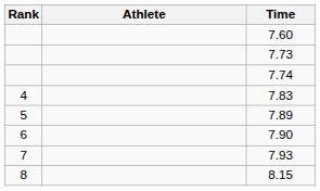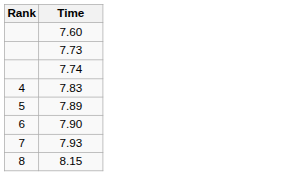- column: Athlete
